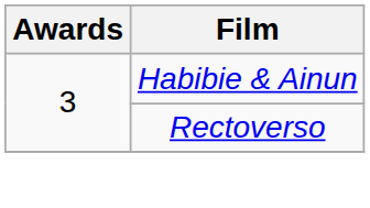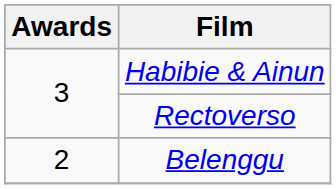+ row: 2 | Belenggu
